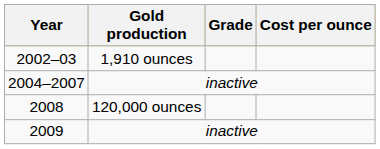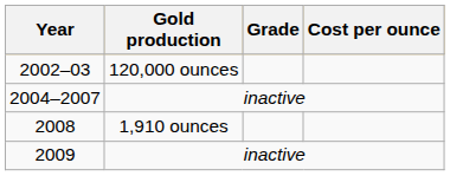2002–03 | Gold production: 1,910 ounces -> 120,000 ounces
2008 | Gold production: 120,000 ounces -> 1,910 ounces
